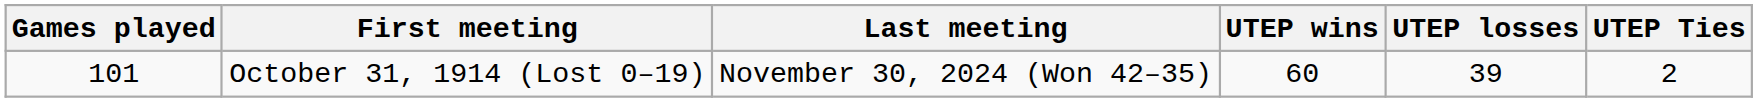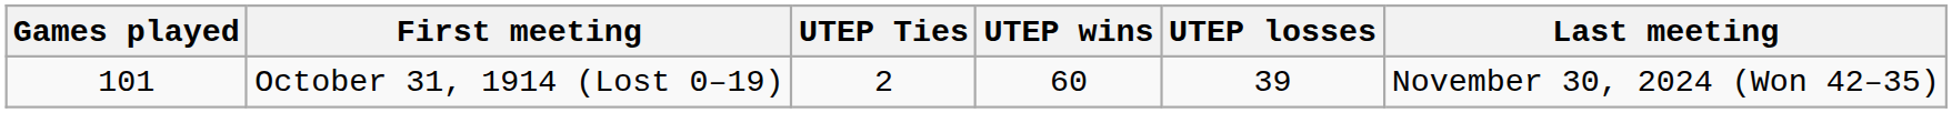columns swapped: Last meeting <-> UTEP Ties
